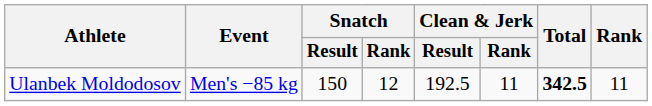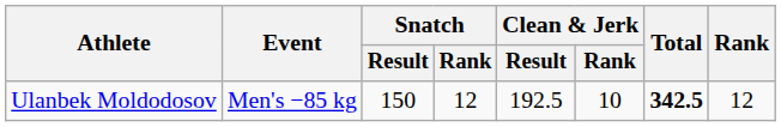Ulanbek Moldodosov | Clean & Jerk / Rank: 11 -> 10
Ulanbek Moldodosov | Rank: 11 -> 12
